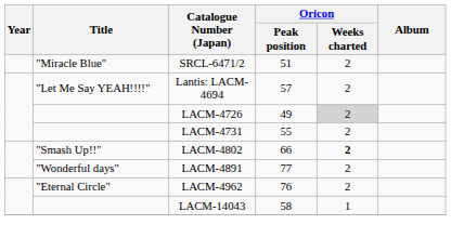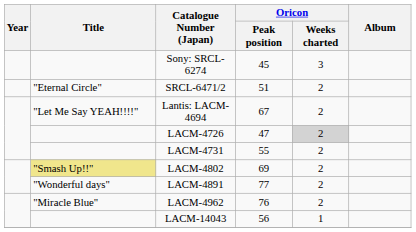+ row: Sony: SRCL-6274 | 45 | 3
SRCL-6471/2 | Title: "Miracle Blue" -> "Eternal Circle"
Lantis: LACM-4694 | Oricon / Peak position: 57 -> 67
LACM-4726 | Oricon / Peak position: 49 -> 47
LACM-4802 | Title: no background -> khaki background
LACM-4802 | Oricon / Peak position: 66 -> 69
LACM-4802 | Oricon / Weeks charted: bold -> normal
LACM-4962 | Title: "Eternal Circle" -> "Miracle Blue"
LACM-14043 | Oricon / Peak position: 58 -> 56
